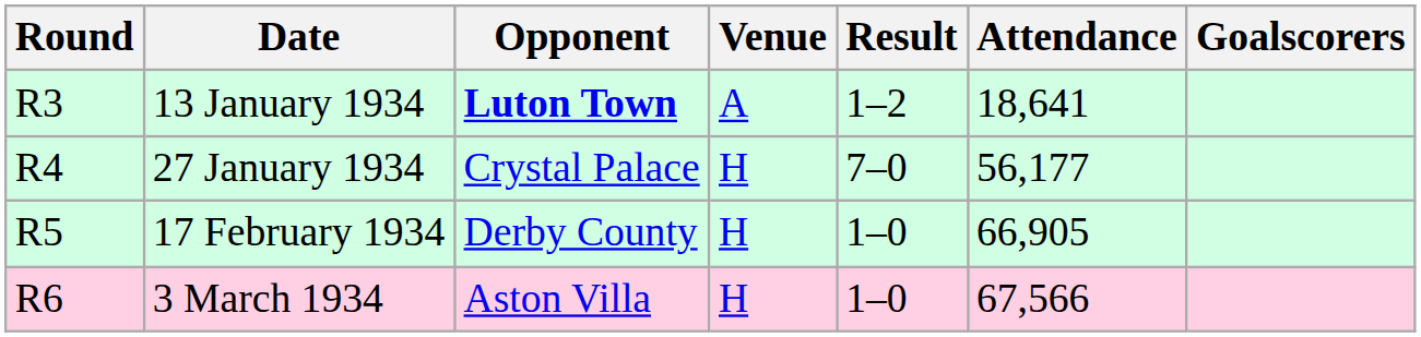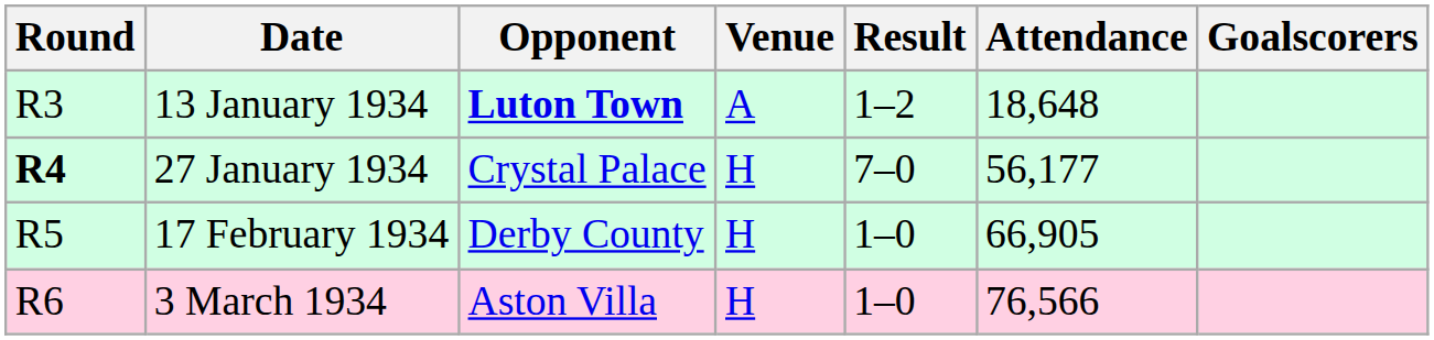13 January 1934 | Attendance: 18,641 -> 18,648
27 January 1934 | Round: normal -> bold
3 March 1934 | Attendance: 67,566 -> 76,566
